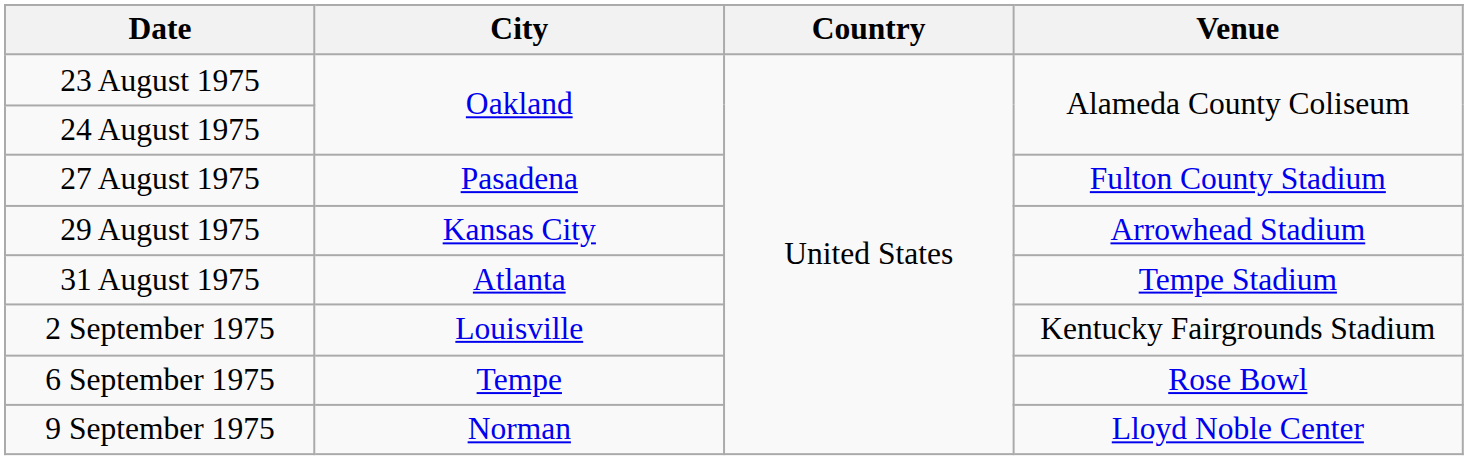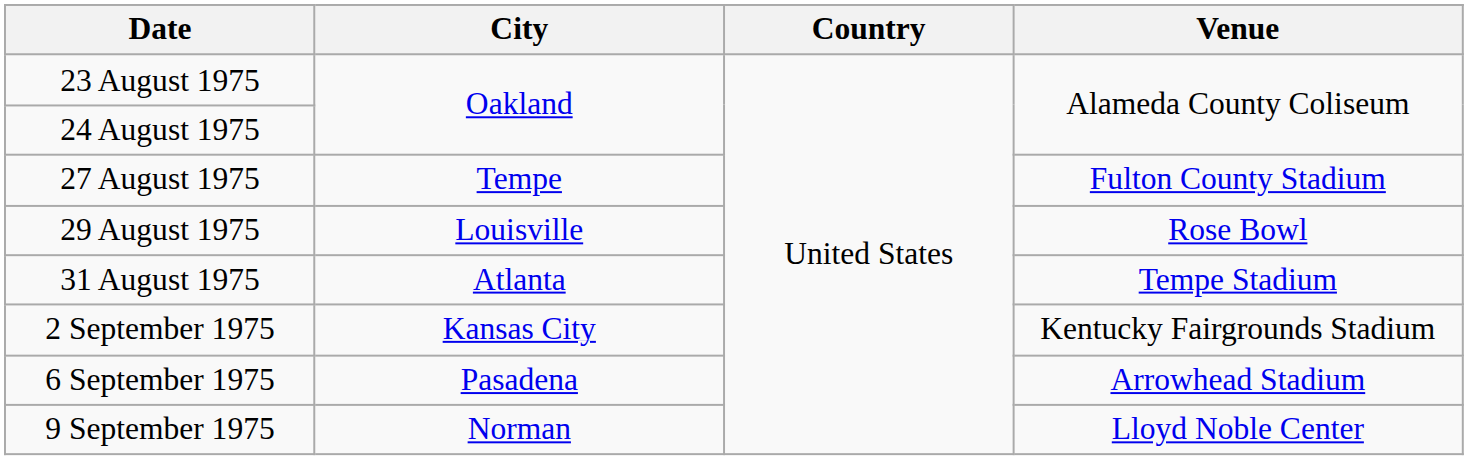27 August 1975 | City: Pasadena -> Tempe
29 August 1975 | City: Kansas City -> Louisville
29 August 1975 | Venue: Arrowhead Stadium -> Rose Bowl
2 September 1975 | City: Louisville -> Kansas City
6 September 1975 | City: Tempe -> Pasadena
6 September 1975 | Venue: Rose Bowl -> Arrowhead Stadium
